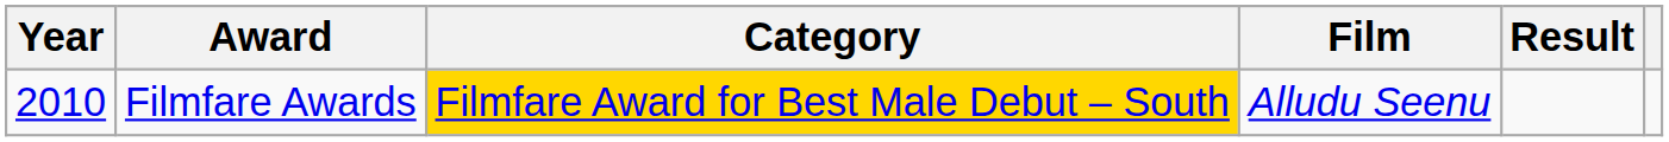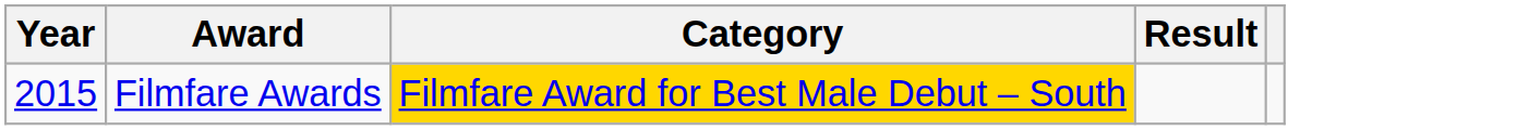- column: Film | Alludu Seenu
Filmfare Awards | Year: 2010 -> 2015
